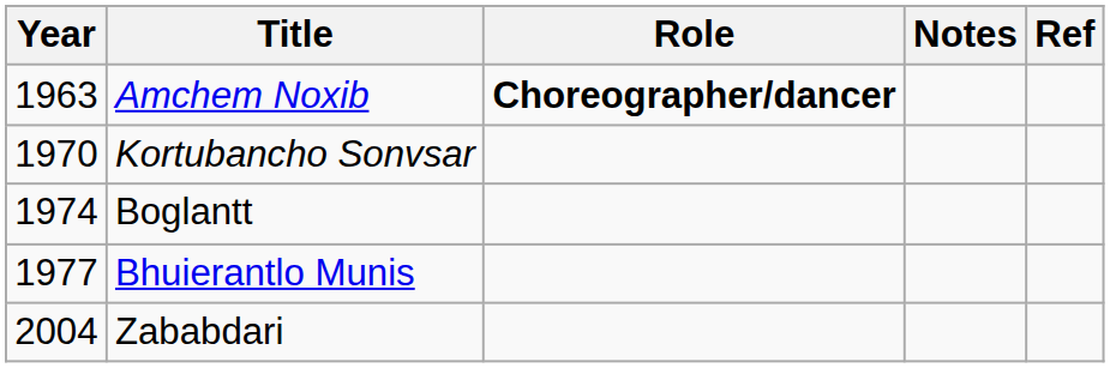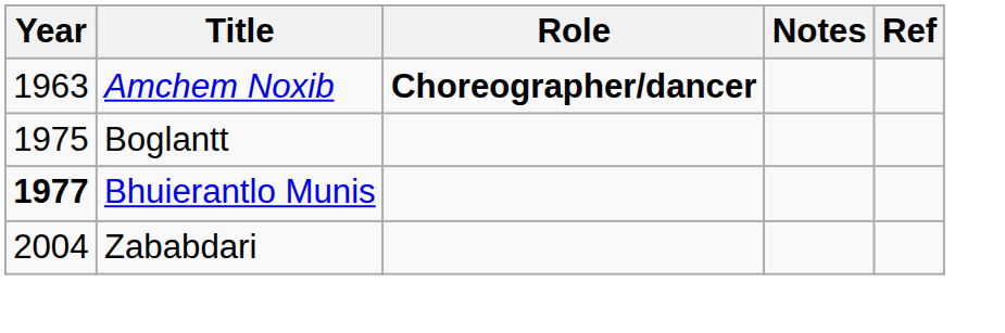- row: 1970 | Kortubancho Sonvsar
Boglantt | Year: 1974 -> 1975
Bhuierantlo Munis | Year: normal -> bold
